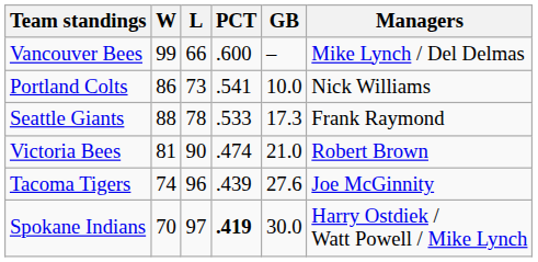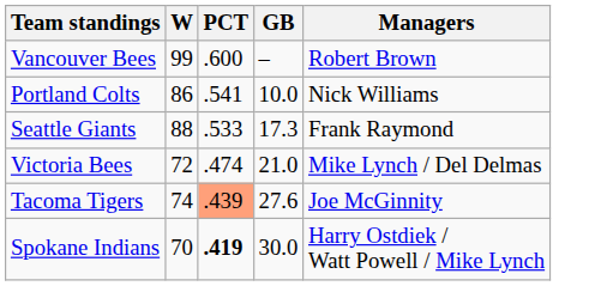- column: L | 66 | 73 | 78 | 90 | 96 | 97
Vancouver Bees | Managers: Mike Lynch / Del Delmas -> Robert Brown
Victoria Bees | W: 81 -> 72
Victoria Bees | Managers: Robert Brown -> Mike Lynch / Del Delmas
Tacoma Tigers | PCT: no background -> lightsalmon background
